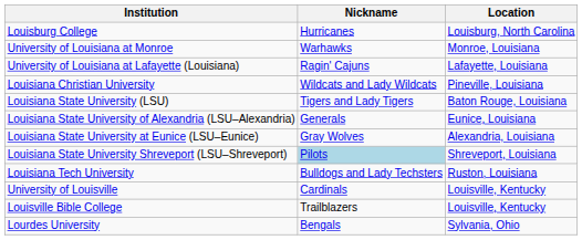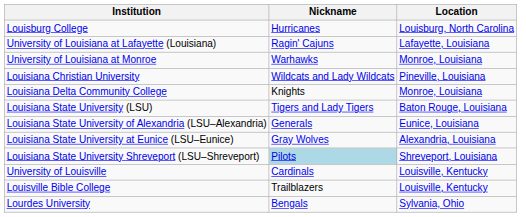rows swapped: University of Louisiana at Lafayette (Louisiana) <-> University of Louisiana at Monroe
+ row: Louisiana Delta Community College | Knights | Monroe, Louisiana
- row: Louisiana Tech University | Bulldogs and Lady Techsters | Ruston, Louisiana
